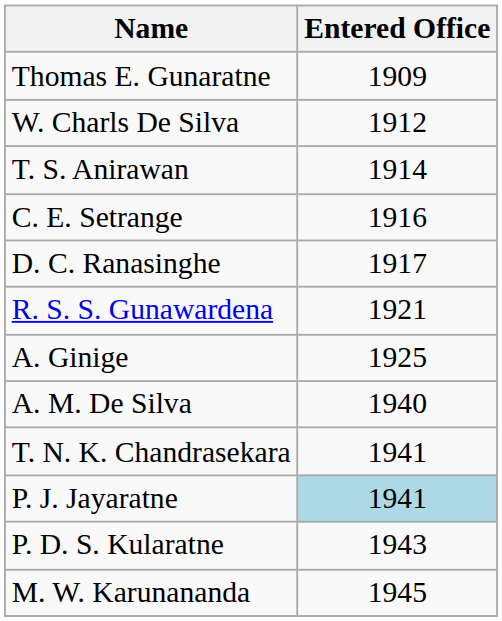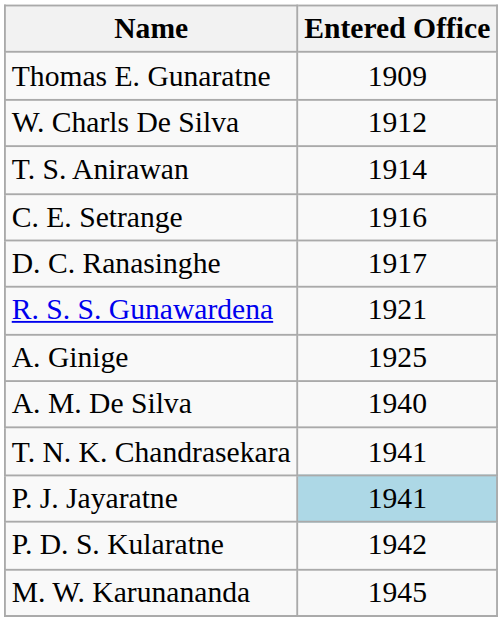P. D. S. Kularatne | Entered Office: 1943 -> 1942
